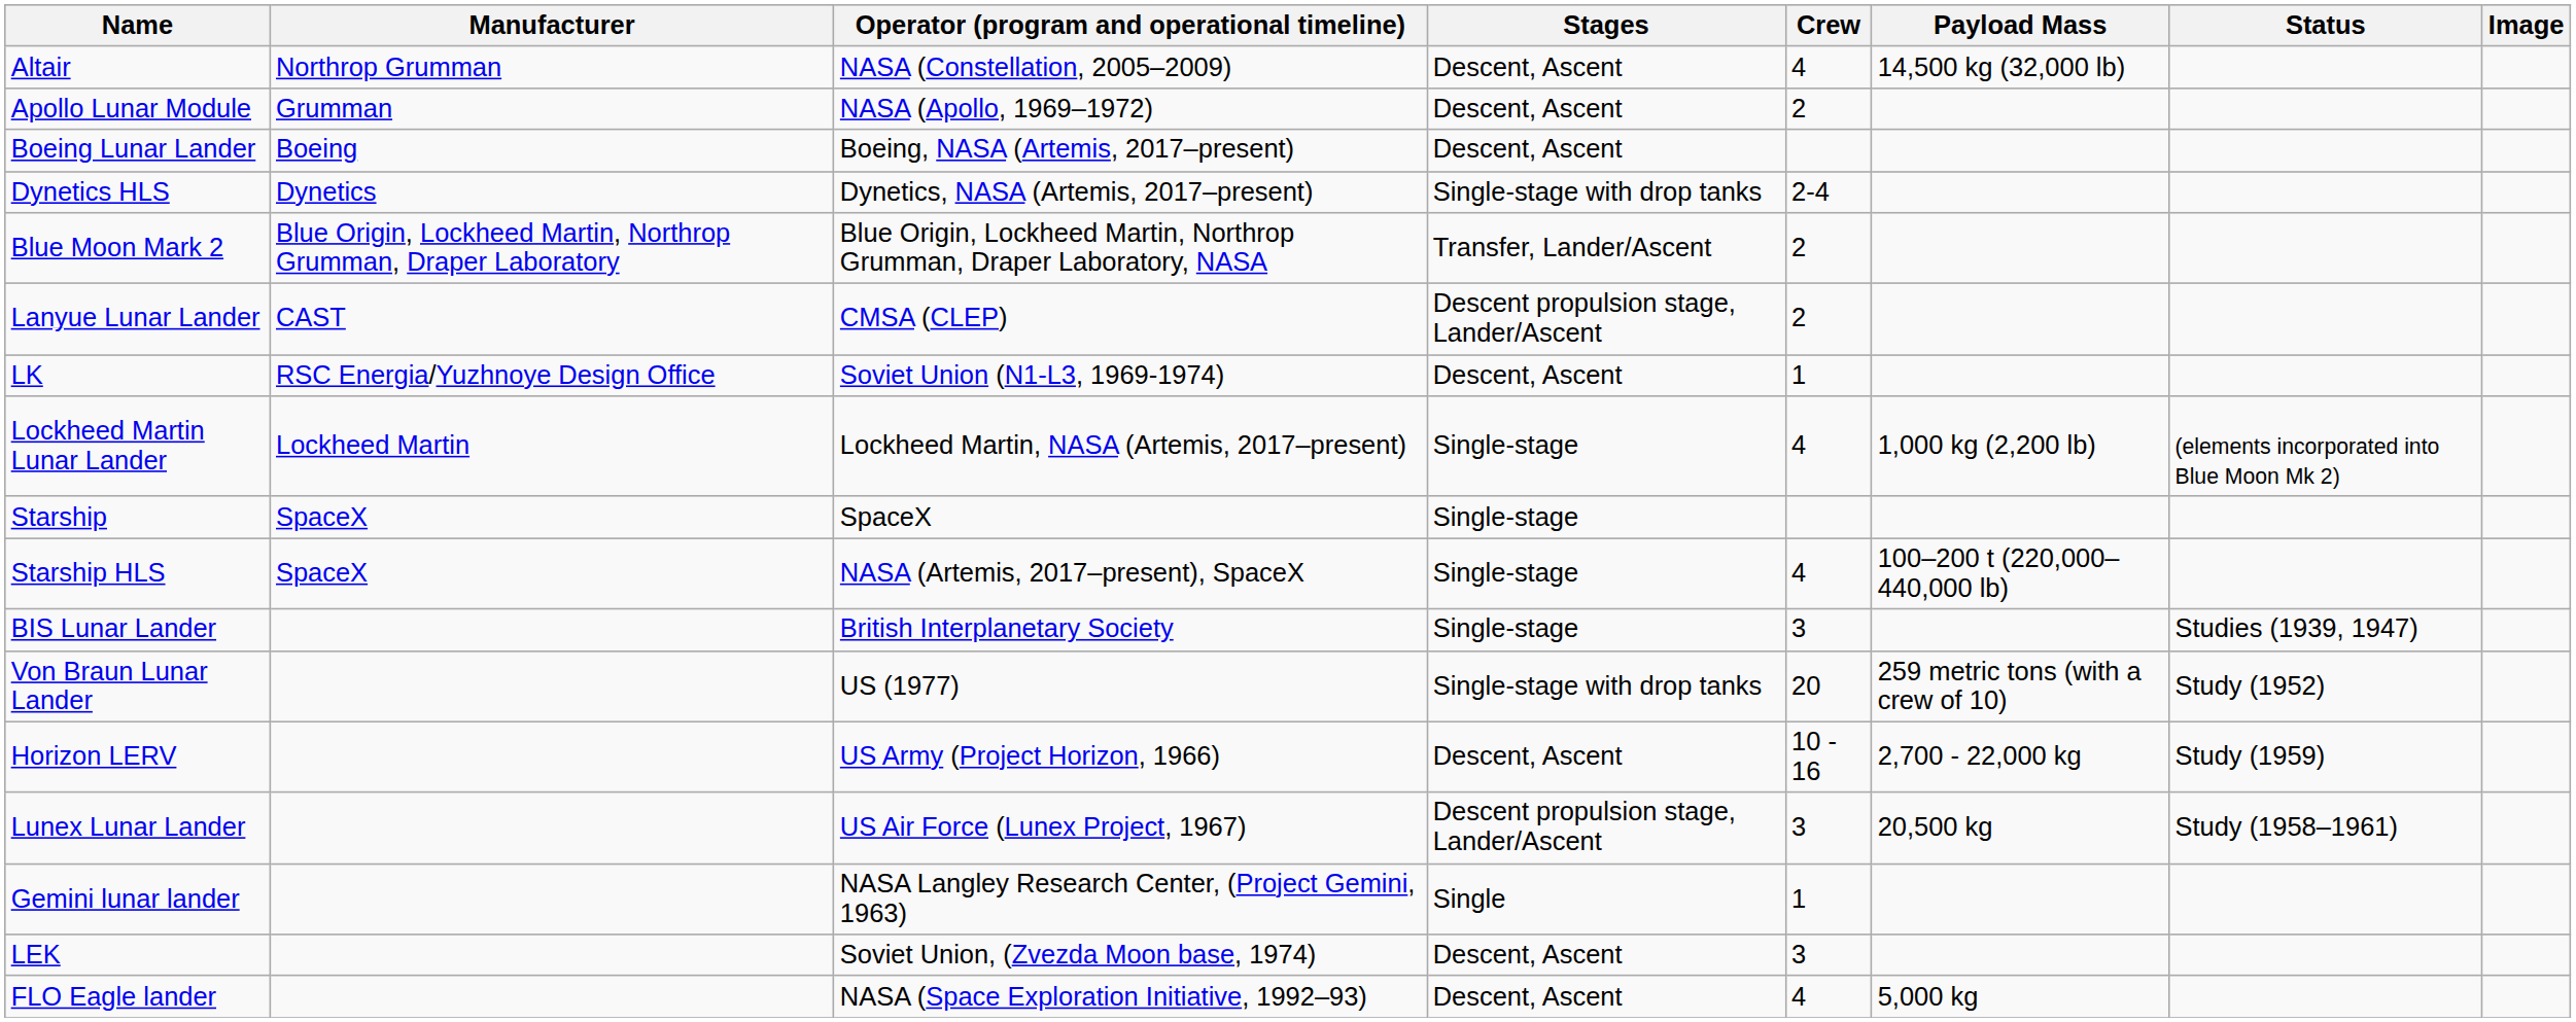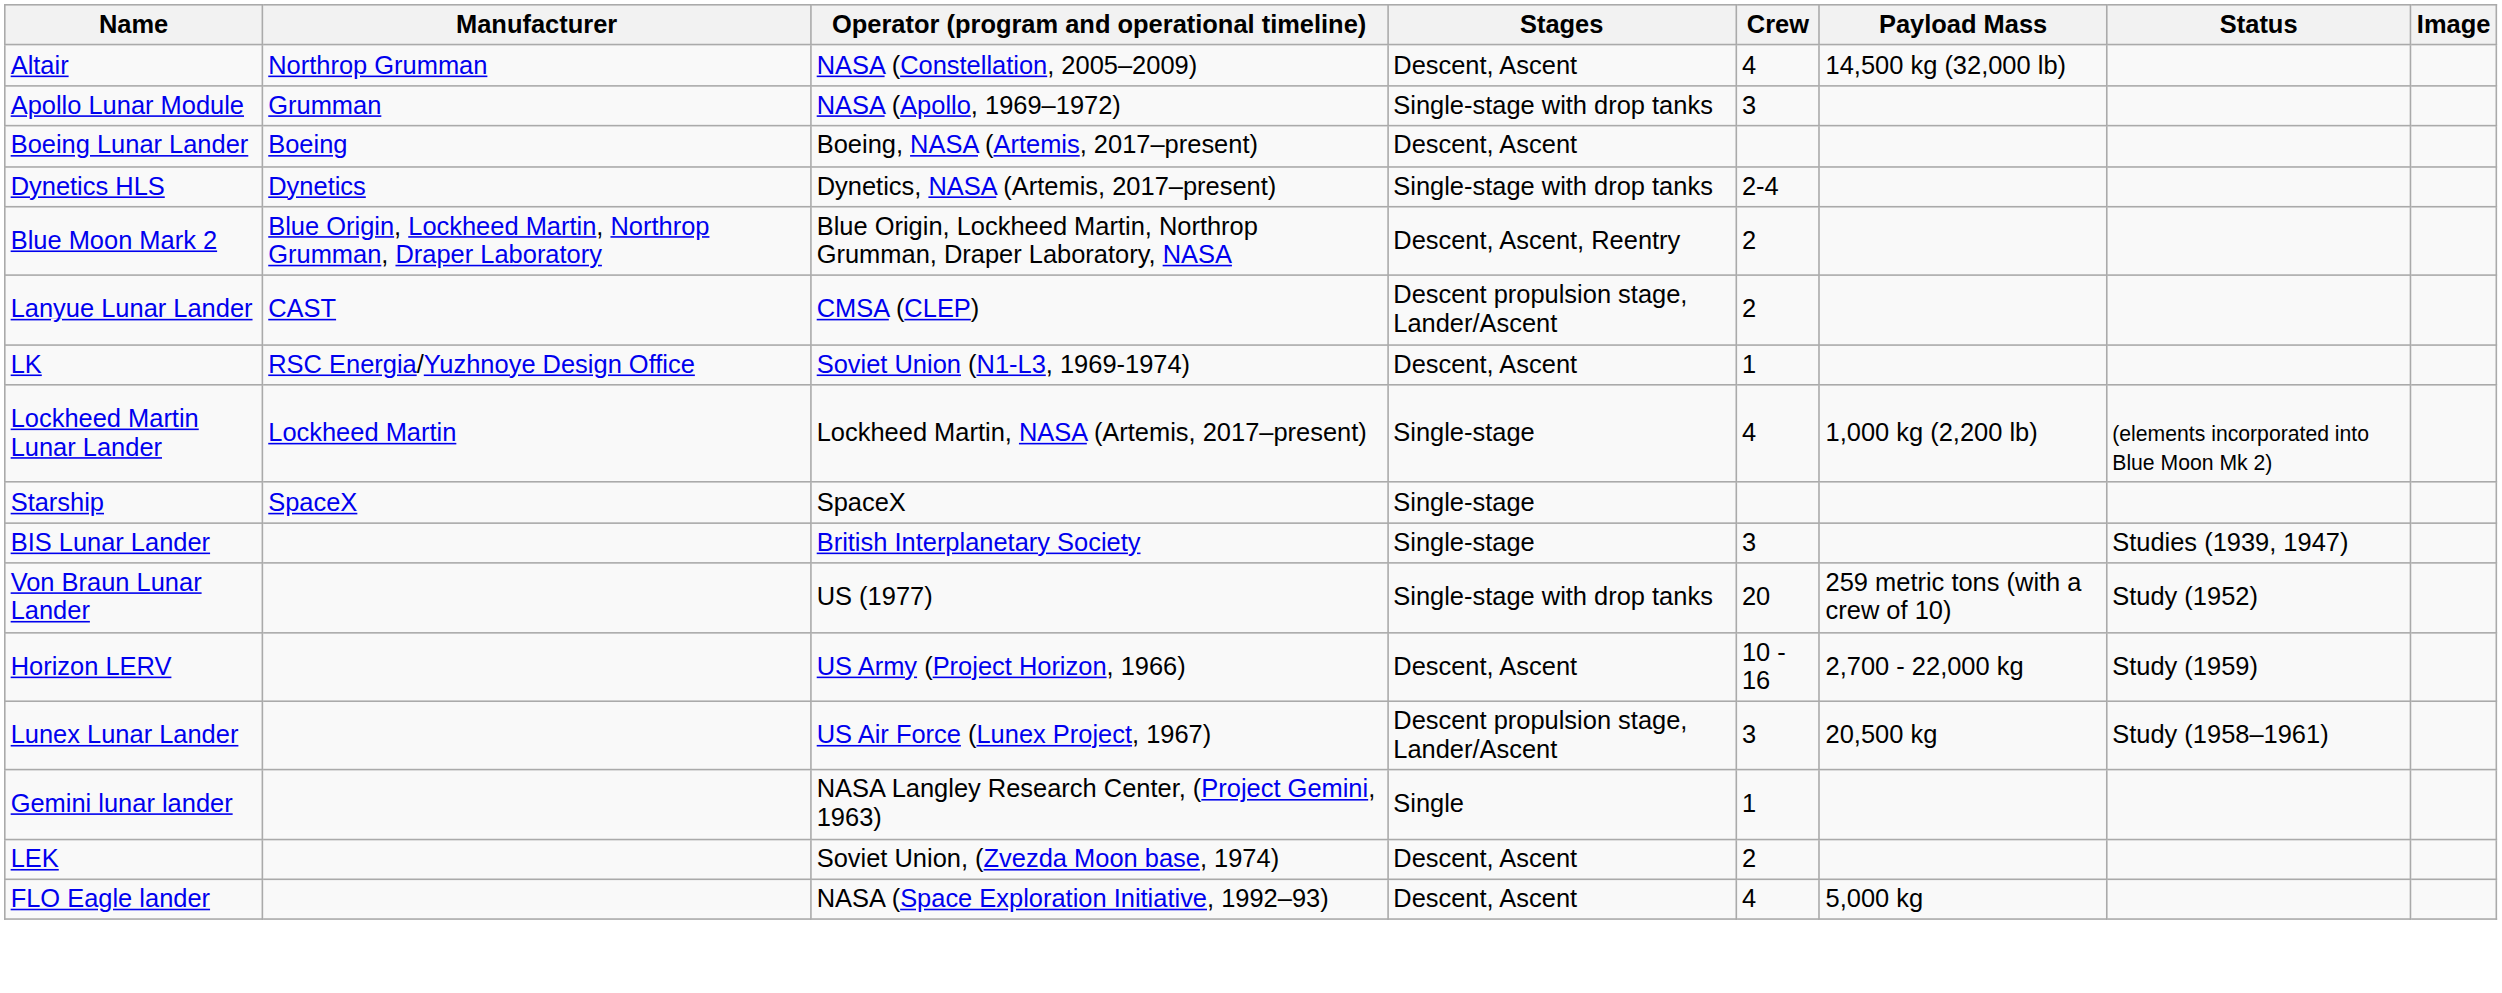Apollo Lunar Module | Stages: Descent, Ascent -> Single-stage with drop tanks
Apollo Lunar Module | Crew: 2 -> 3
Blue Moon Mark 2 | Stages: Transfer, Lander/Ascent -> Descent, Ascent, Reentry
- row: Starship HLS | SpaceX | NASA (Artemis, 2017–present), SpaceX | Single-stage | 4 | 100–200 t (220,000–440,000 lb)
LEK | Crew: 3 -> 2
